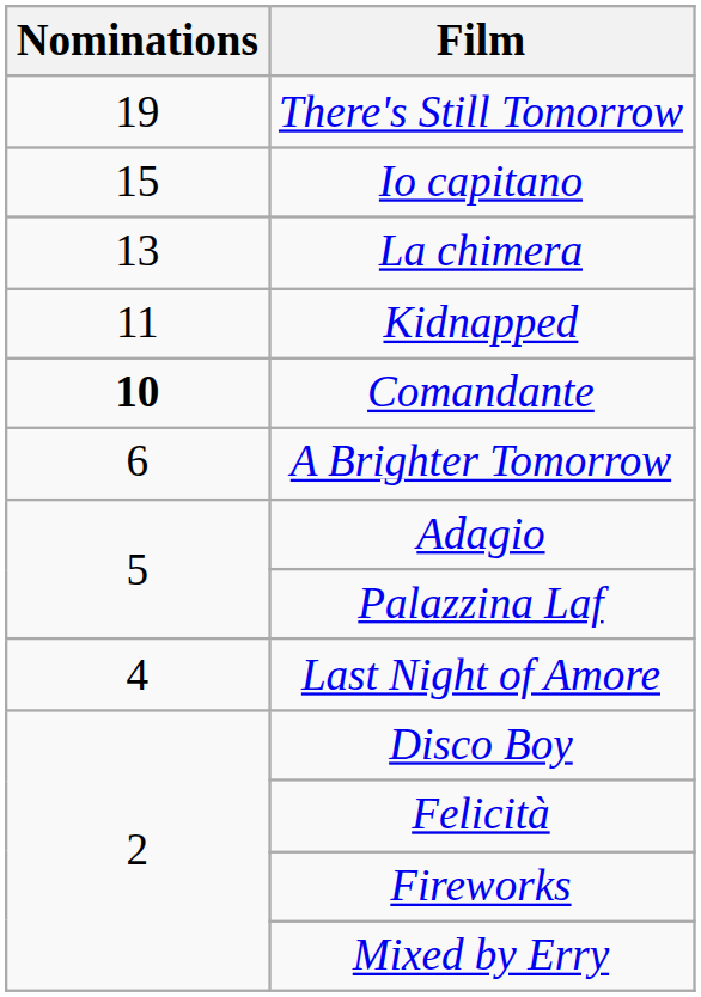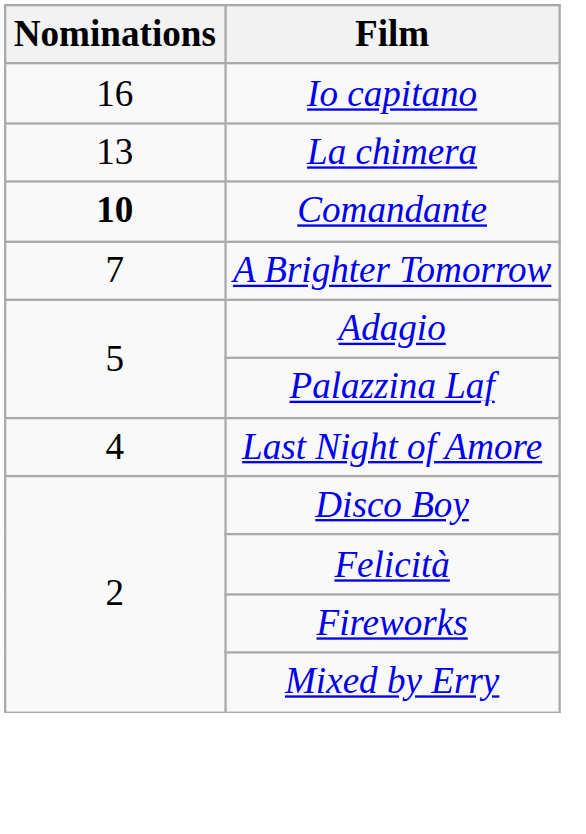- row: 19 | There's Still Tomorrow
Io capitano | Nominations: 15 -> 16
- row: 11 | Kidnapped
A Brighter Tomorrow | Nominations: 6 -> 7
